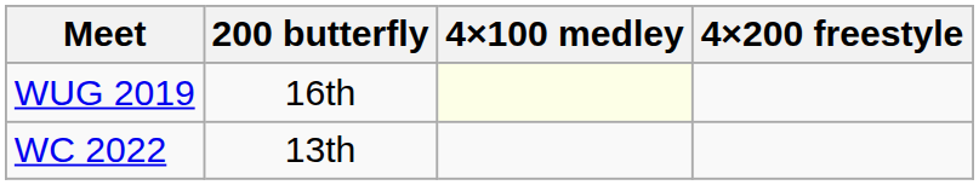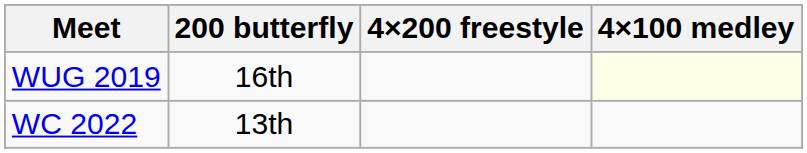columns swapped: 4×200 freestyle <-> 4×100 medley
